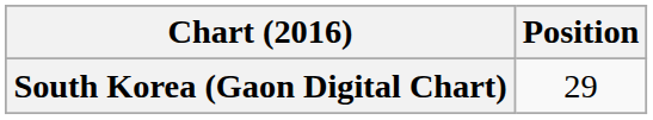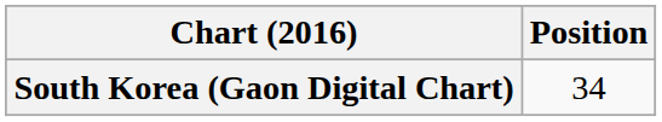South Korea (Gaon Digital Chart) | Position: 29 -> 34
